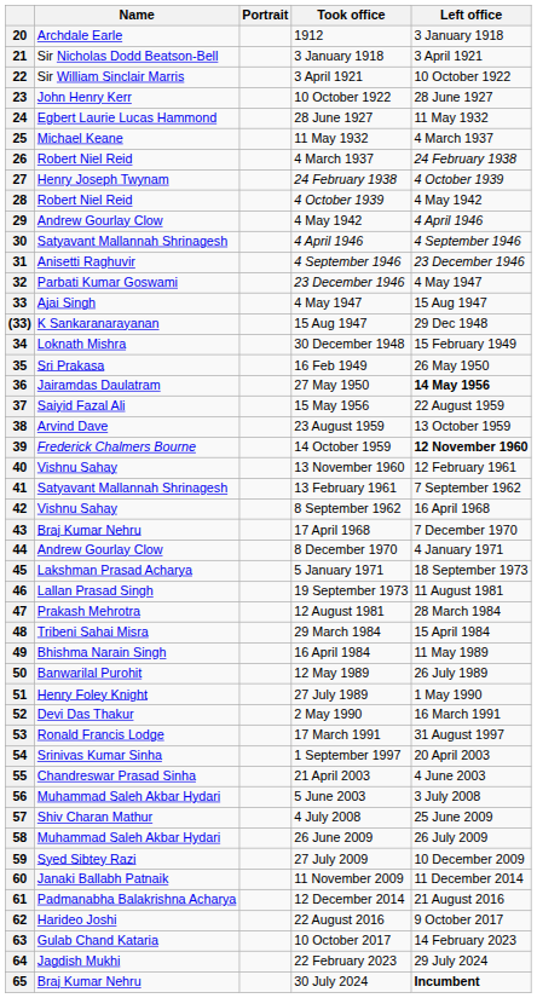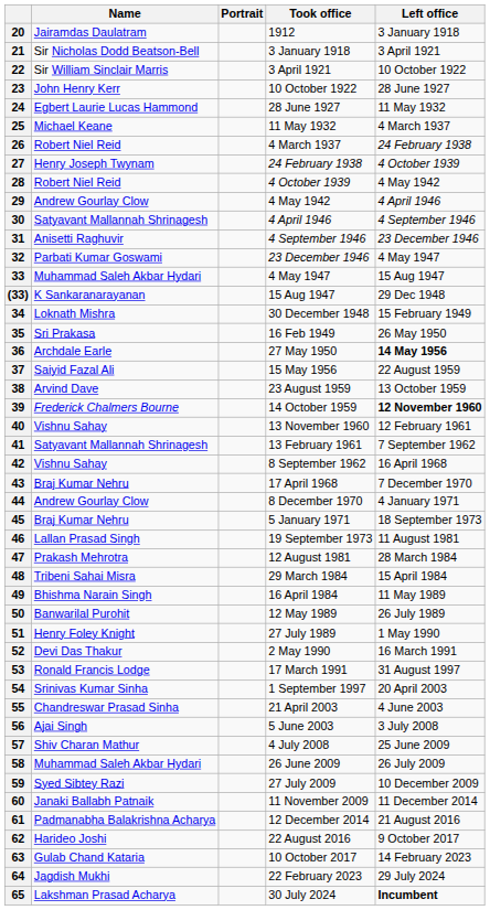20 | Name: Archdale Earle -> Jairamdas Daulatram
33 | Name: Ajai Singh -> Muhammad Saleh Akbar Hydari
36 | Name: Jairamdas Daulatram -> Archdale Earle
45 | Name: Lakshman Prasad Acharya -> Braj Kumar Nehru
56 | Name: Muhammad Saleh Akbar Hydari -> Ajai Singh
65 | Name: Braj Kumar Nehru -> Lakshman Prasad Acharya
